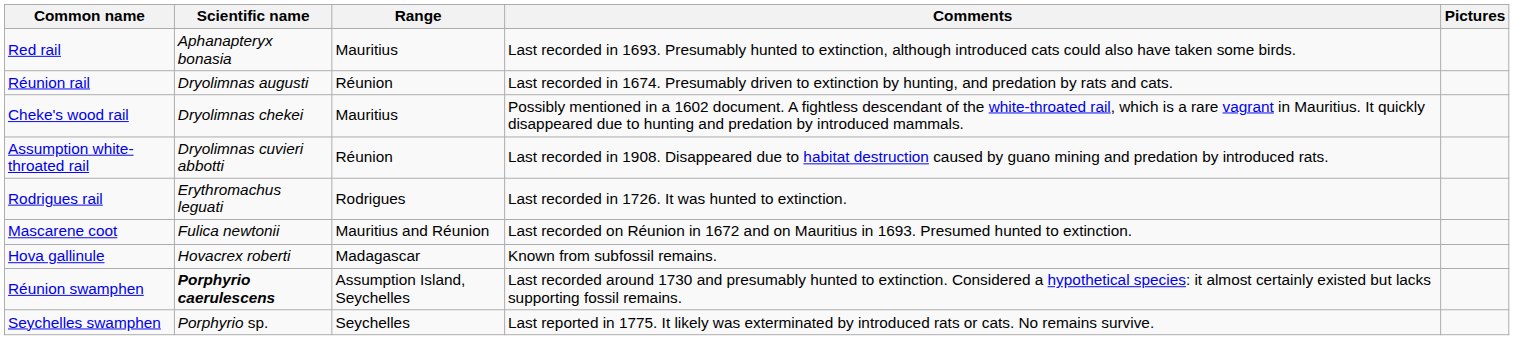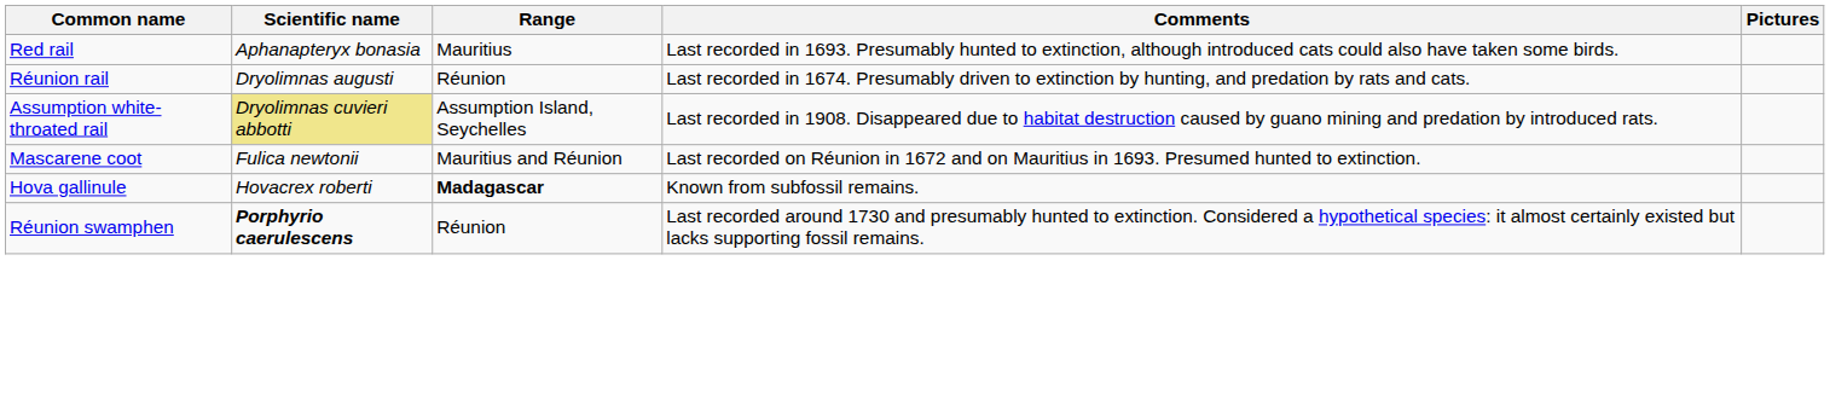- row: Cheke's wood rail | Dryolimnas chekei | Mauritius | Possibly mentioned in a 1602 document. A fightless descendant of the white-throated rail, which is a rare vagrant in Mauritius. It quickly disappeared due to hunting and predation by introduced mammals.
Assumption white-throated rail | Scientific name: no background -> khaki background
Assumption white-throated rail | Range: Réunion -> Assumption Island, Seychelles
- row: Rodrigues rail | Erythromachus leguati | Rodrigues | Last recorded in 1726. It was hunted to extinction.
Hova gallinule | Range: normal -> bold
Réunion swamphen | Range: Assumption Island, Seychelles -> Réunion
- row: Seychelles swamphen | Porphyrio sp. | Seychelles | Last reported in 1775. It likely was exterminated by introduced rats or cats. No remains survive.
